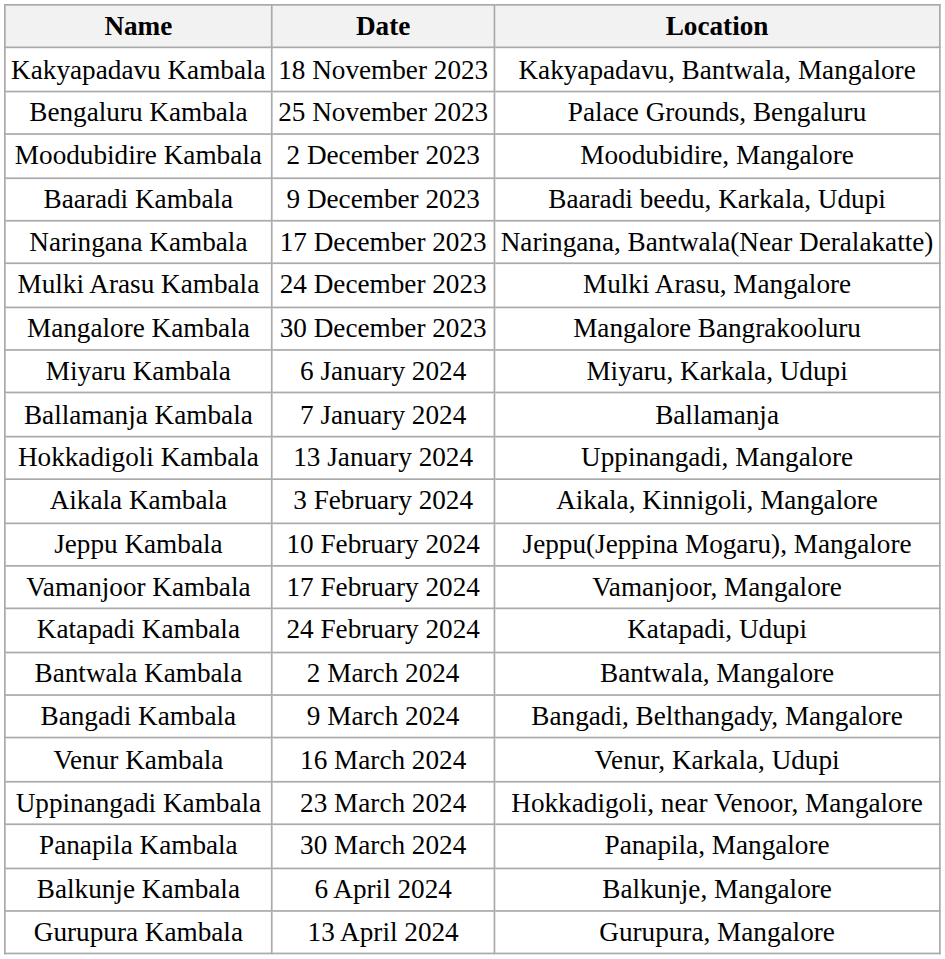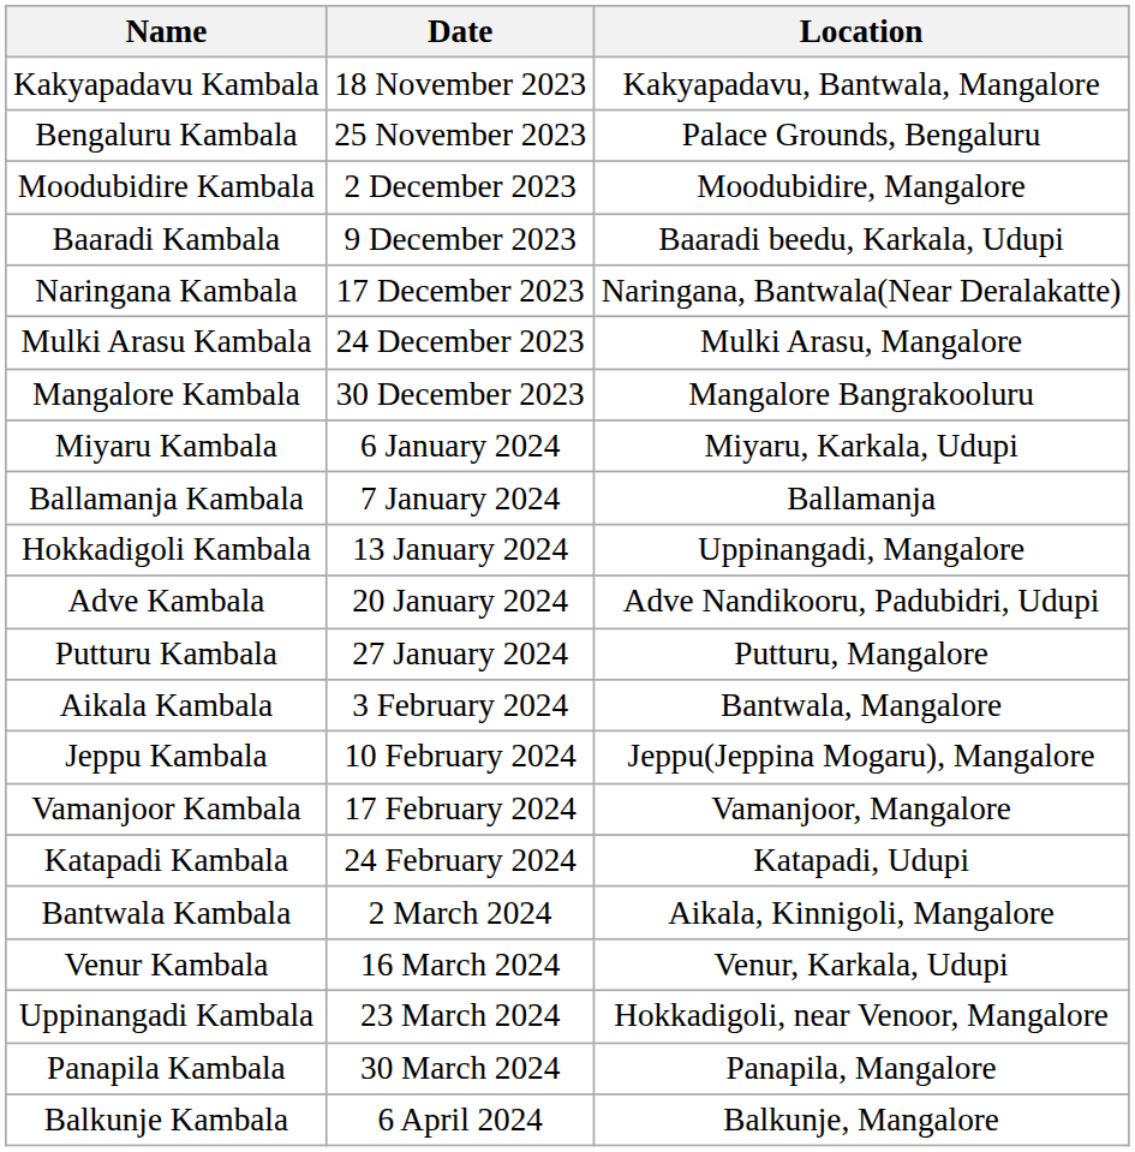+ row: Adve Kambala | 20 January 2024 | Adve Nandikooru, Padubidri, Udupi
+ row: Putturu Kambala | 27 January 2024 | Putturu, Mangalore
Aikala Kambala | Location: Aikala, Kinnigoli, Mangalore -> Bantwala, Mangalore
Bantwala Kambala | Location: Bantwala, Mangalore -> Aikala, Kinnigoli, Mangalore
- row: Bangadi Kambala | 9 March 2024 | Bangadi, Belthangady, Mangalore
- row: Gurupura Kambala | 13 April 2024 | Gurupura, Mangalore
